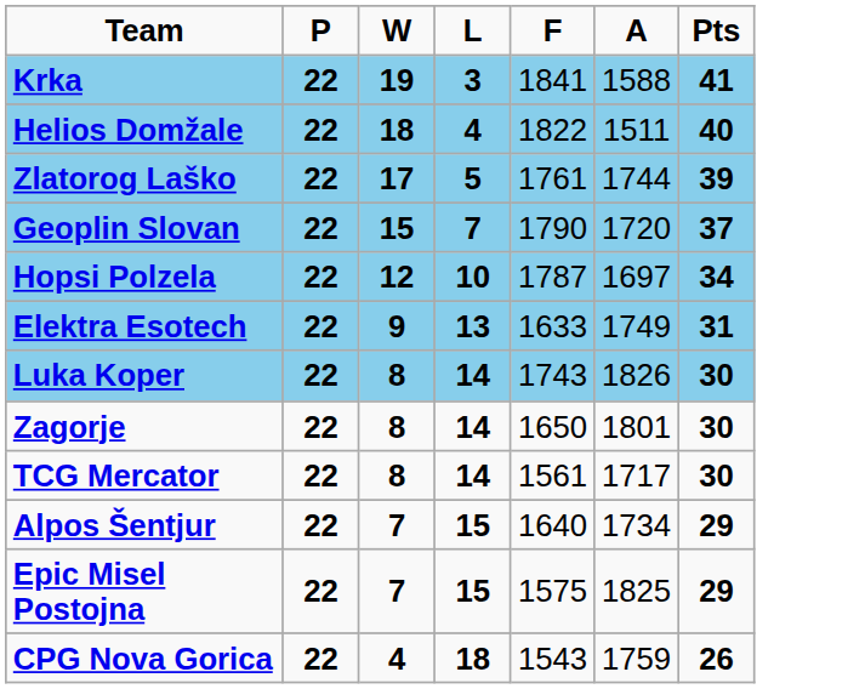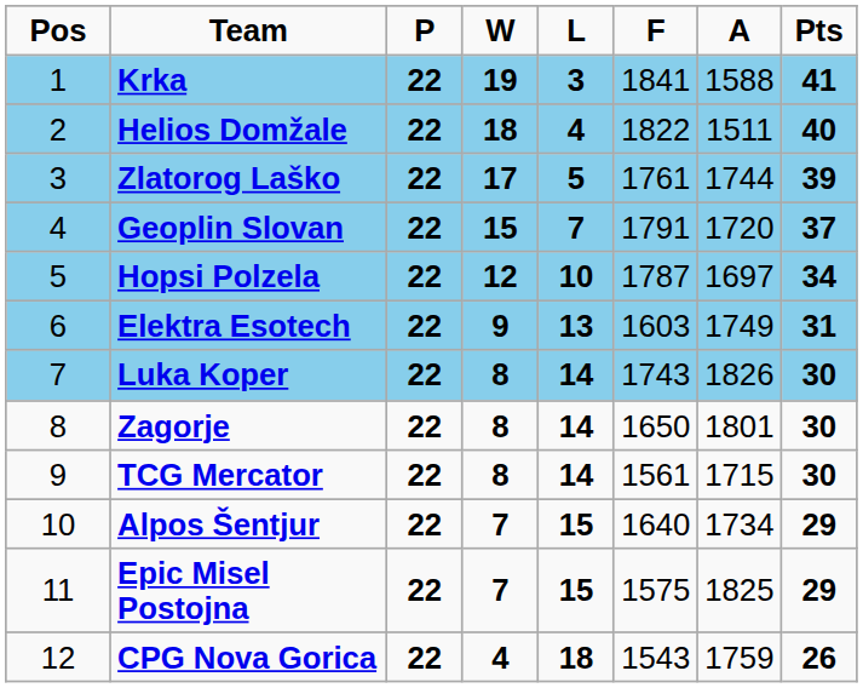+ column: Pos | 1 | 2 | 3 | 4 | 5 | 6 | 7 | 8 | 9 | 10 | 11 | 12
Geoplin Slovan | F: 1790 -> 1791
Elektra Esotech | F: 1633 -> 1603
TCG Mercator | A: 1717 -> 1715
